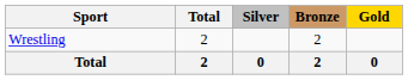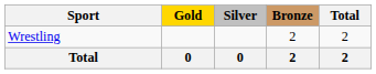columns swapped: Gold <-> Total
